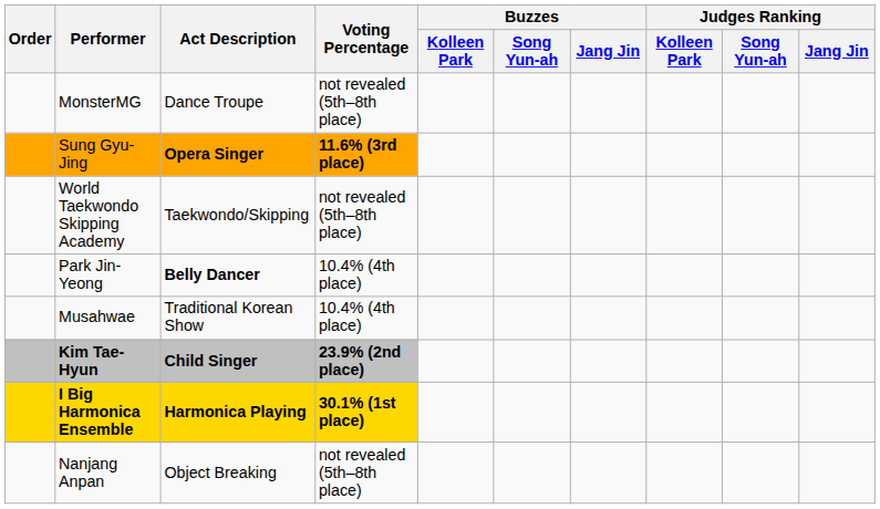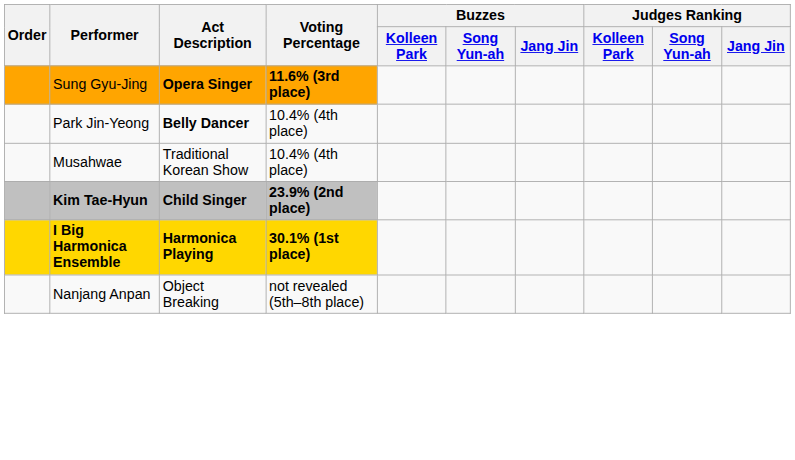- row: MonsterMG | Dance Troupe | not revealed (5th–8th place)
- row: World Taekwondo Skipping Academy | Taekwondo/Skipping | not revealed (5th–8th place)
